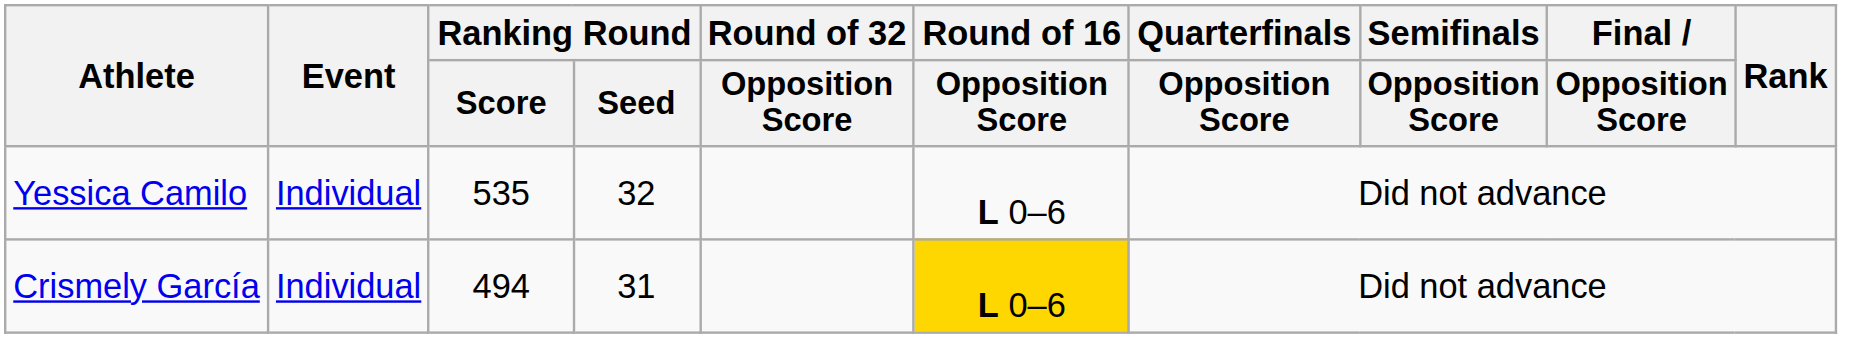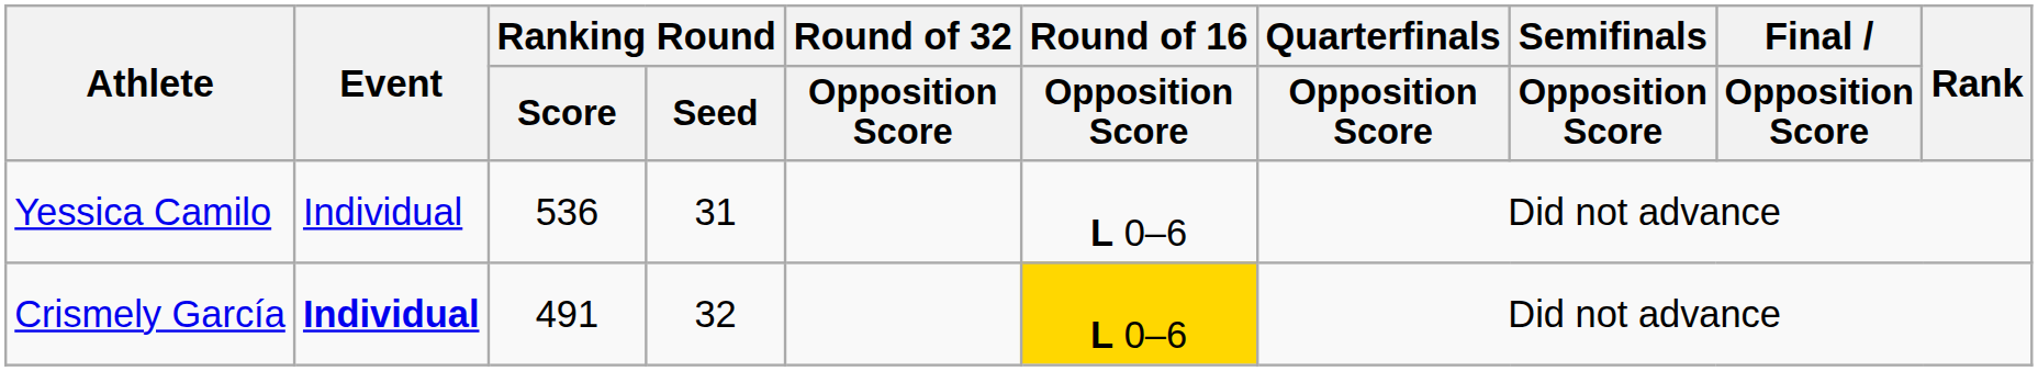Yessica Camilo | Ranking Round / Score: 535 -> 536
Yessica Camilo | Ranking Round / Seed: 32 -> 31
Crismely García | Event: normal -> bold
Crismely García | Ranking Round / Score: 494 -> 491
Crismely García | Ranking Round / Seed: 31 -> 32
